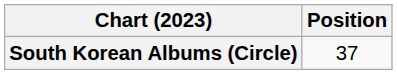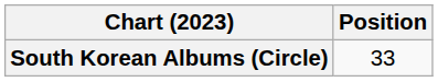South Korean Albums (Circle) | Position: 37 -> 33
